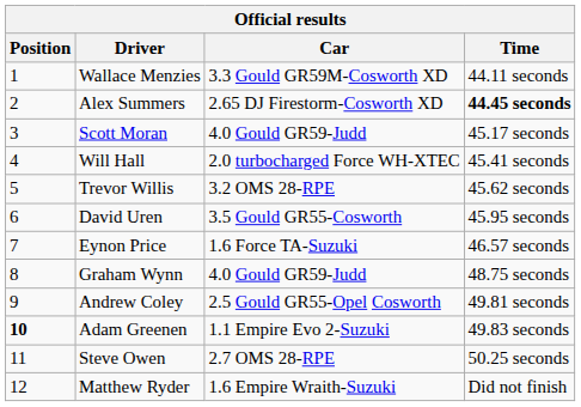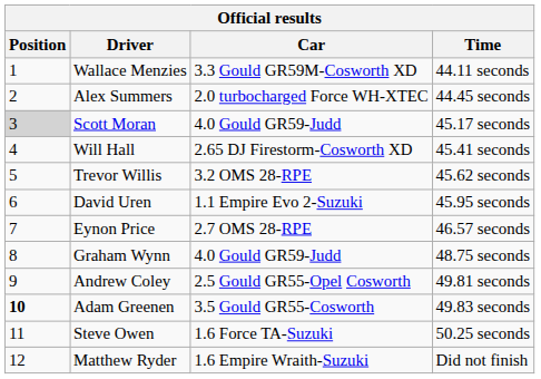Alex Summers | Car: 2.65 DJ Firestorm-Cosworth XD -> 2.0 turbocharged Force WH-XTEC
Alex Summers | Time: bold -> normal
Scott Moran | Position: no background -> lightgrey background
Will Hall | Car: 2.0 turbocharged Force WH-XTEC -> 2.65 DJ Firestorm-Cosworth XD
David Uren | Car: 3.5 Gould GR55-Cosworth -> 1.1 Empire Evo 2-Suzuki
Eynon Price | Car: 1.6 Force TA-Suzuki -> 2.7 OMS 28-RPE
Adam Greenen | Car: 1.1 Empire Evo 2-Suzuki -> 3.5 Gould GR55-Cosworth
Steve Owen | Car: 2.7 OMS 28-RPE -> 1.6 Force TA-Suzuki
